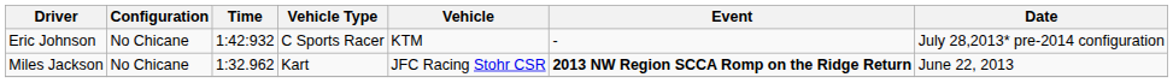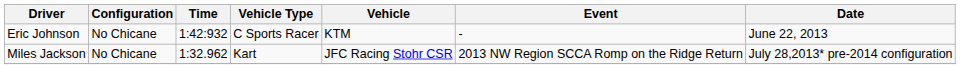Eric Johnson | Date: July 28,2013* pre-2014 configuration -> June 22, 2013
Miles Jackson | Event: bold -> normal
Miles Jackson | Date: June 22, 2013 -> July 28,2013* pre-2014 configuration
